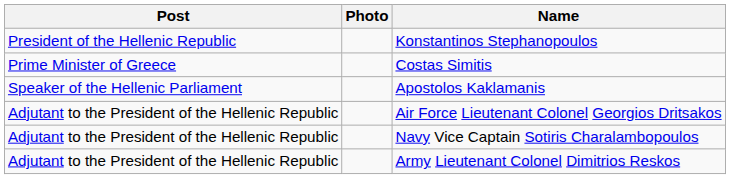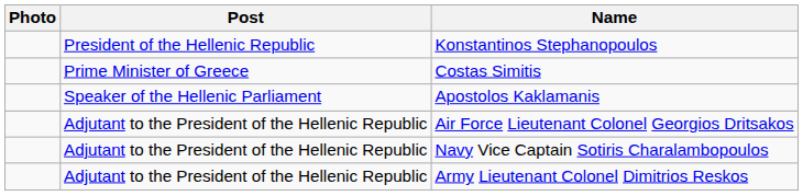columns swapped: Photo <-> Post
